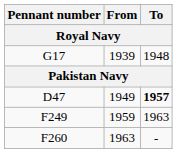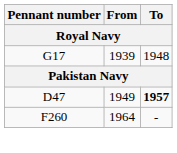- row: F249 | 1959 | 1963
F260 | From: 1963 -> 1964
